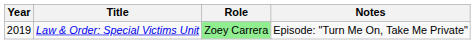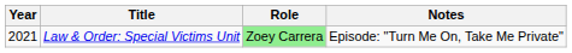Law & Order: Special Victims Unit | Year: 2019 -> 2021
